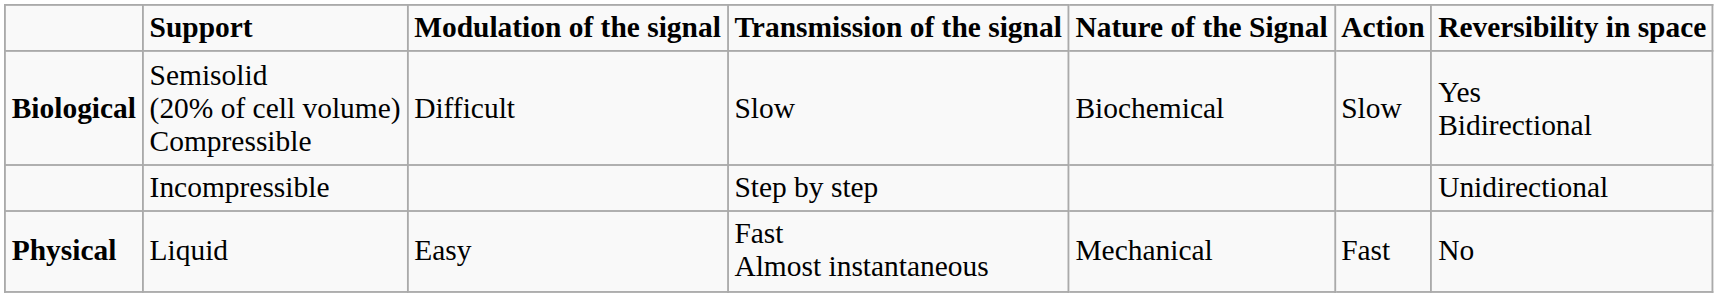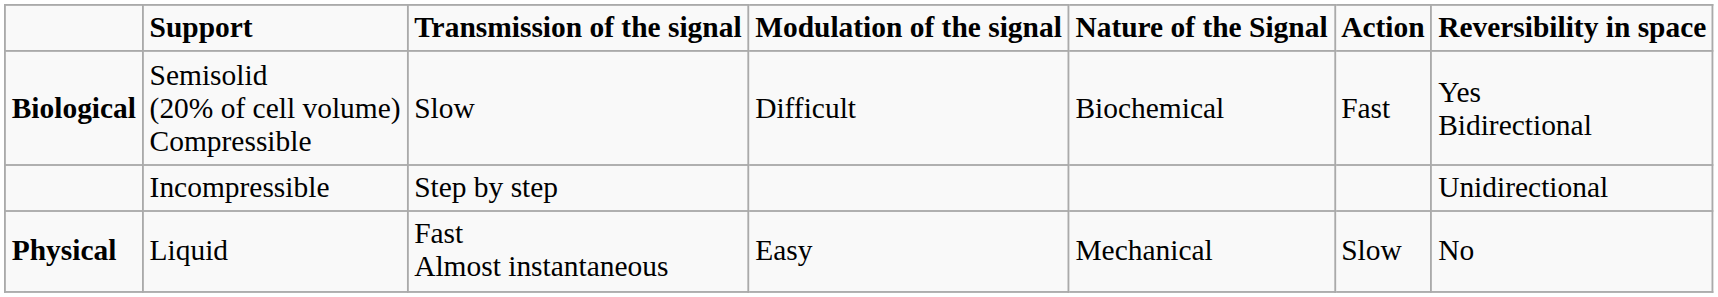columns swapped: Transmission of the signal <-> Modulation of the signal
Biological | Action: Slow -> Fast
Physical | Action: Fast -> Slow
